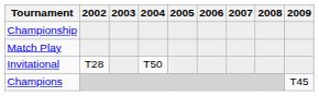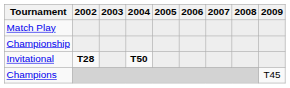rows swapped: Match Play <-> Championship
Invitational | 2002: normal -> bold
Invitational | 2004: normal -> bold
